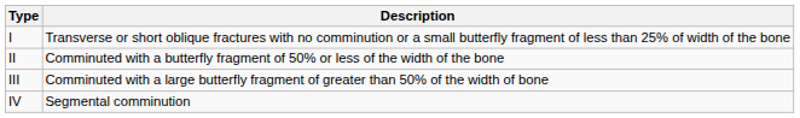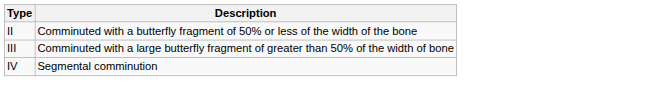- row: I | Transverse or short oblique fractures with no comminution or a small butterfly fragment of less than 25% of width of the bone
